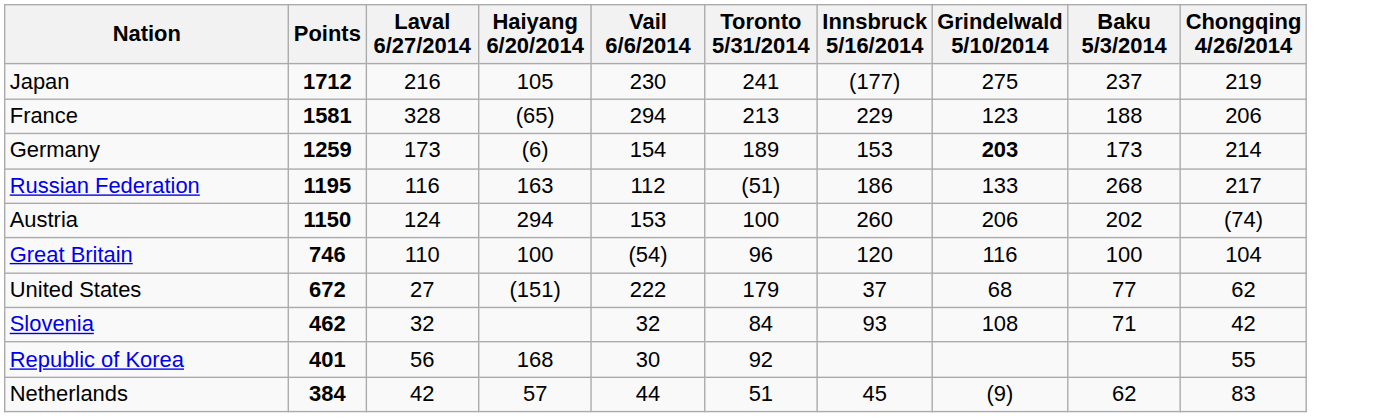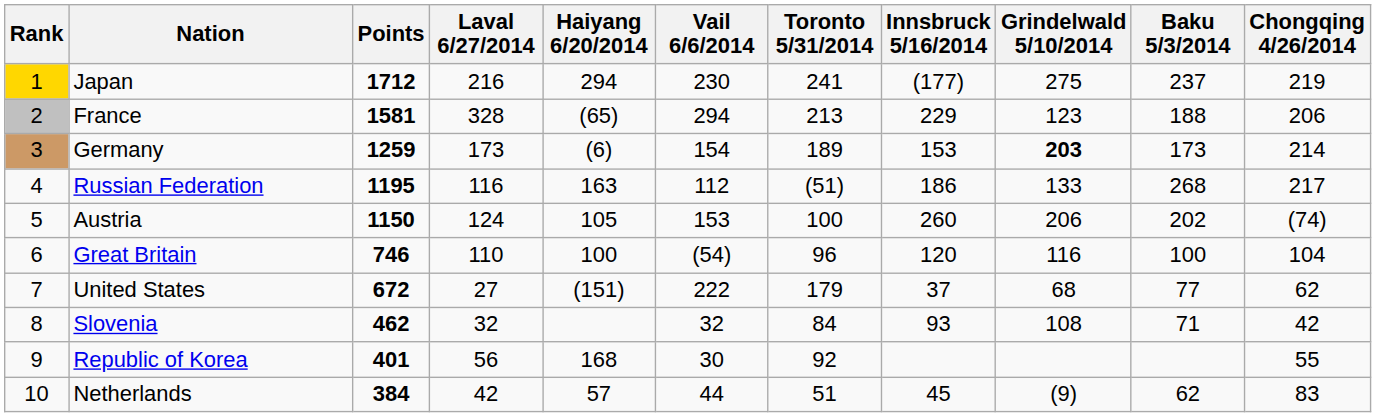+ column: Rank | 1 | 2 | 3 | 4 | 5 | 6 | 7 | 8 | 9 | 10
Japan | Haiyang 6/20/2014: 105 -> 294
Austria | Haiyang 6/20/2014: 294 -> 105
